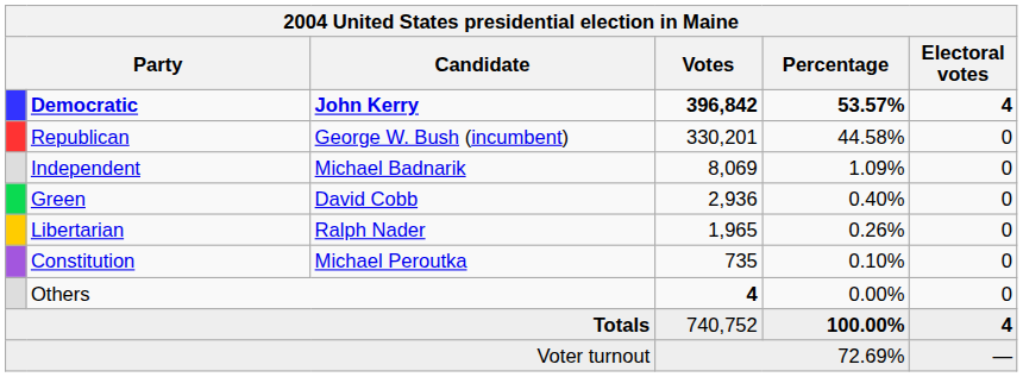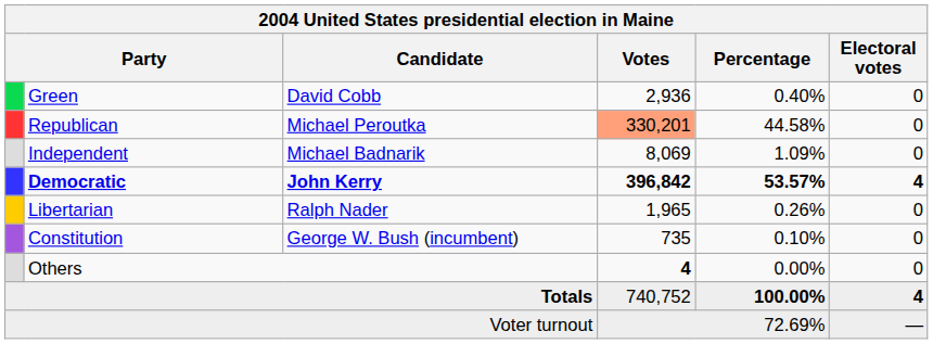rows swapped: Democratic <-> Green
Republican | Candidate: George W. Bush (incumbent) -> Michael Peroutka
Republican | Votes: no background -> lightsalmon background
Constitution | Candidate: Michael Peroutka -> George W. Bush (incumbent)
